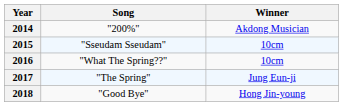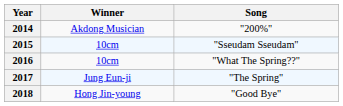columns swapped: Winner <-> Song
